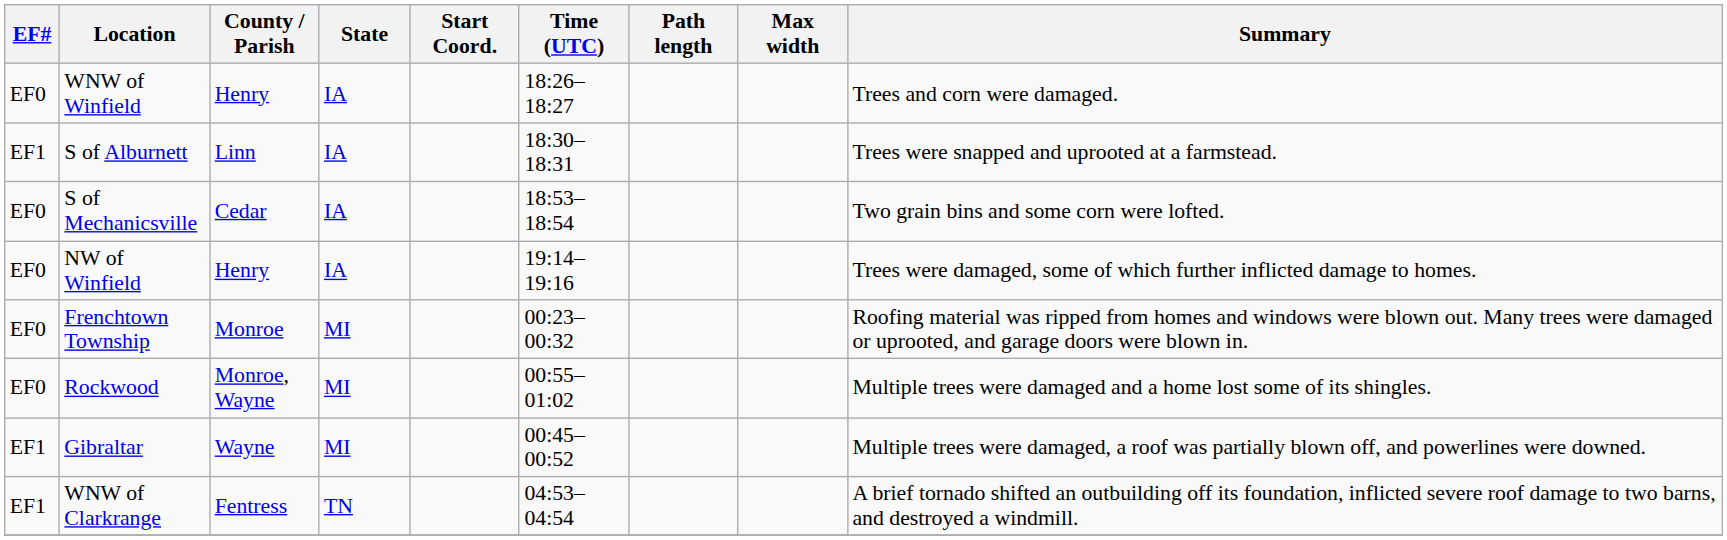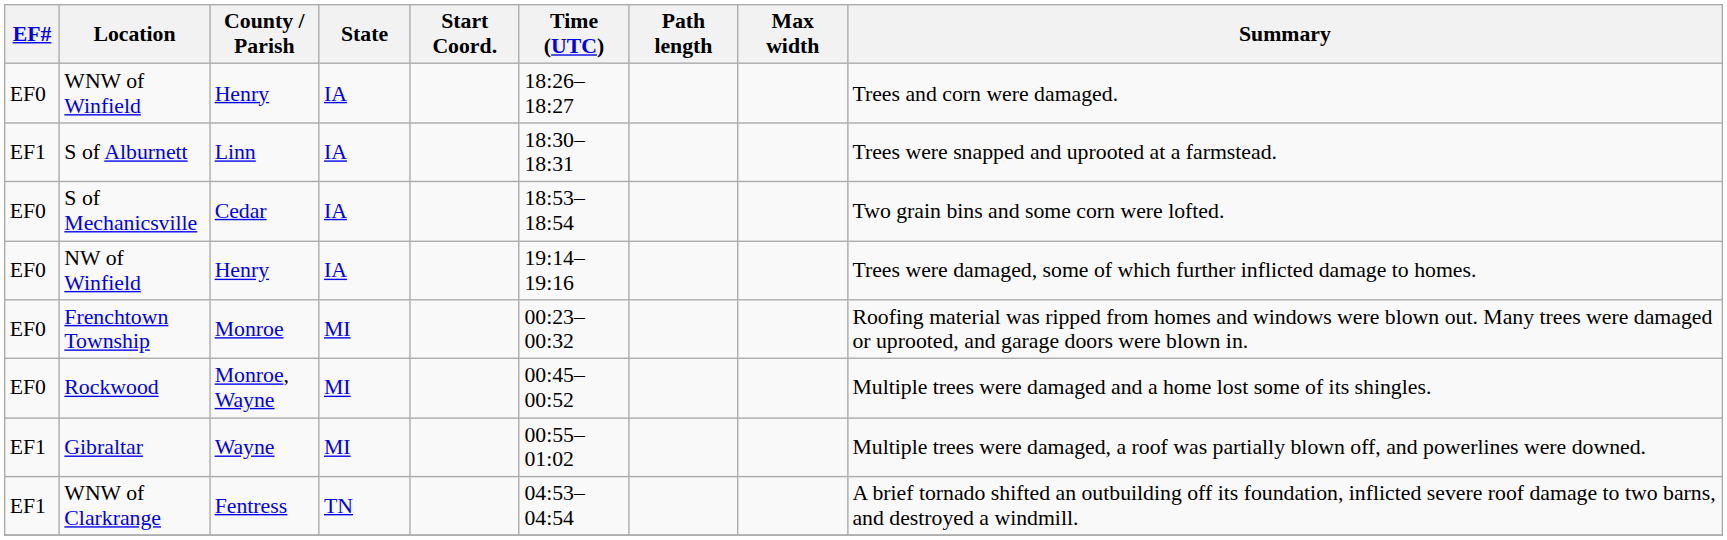Rockwood | Time (UTC): 00:55–01:02 -> 00:45–00:52
Gibraltar | Time (UTC): 00:45–00:52 -> 00:55–01:02
